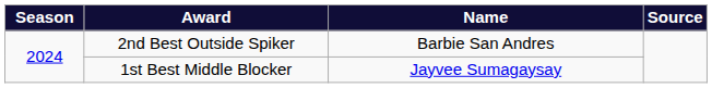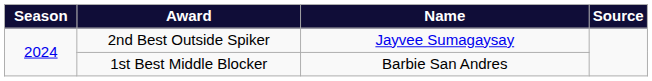2nd Best Outside Spiker | Name: Barbie San Andres -> Jayvee Sumagaysay
1st Best Middle Blocker | Name: Jayvee Sumagaysay -> Barbie San Andres
